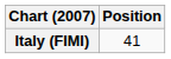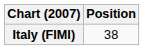Italy (FIMI) | Position: 41 -> 38
